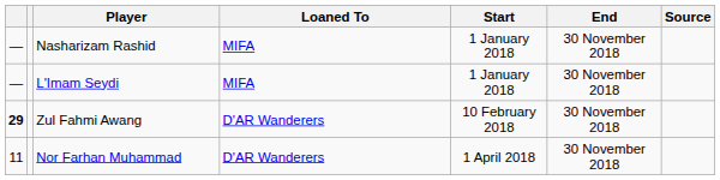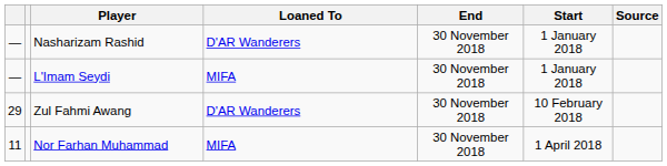columns swapped: Start <-> End
Nasharizam Rashid | Loaned To: MIFA -> D'AR Wanderers
Zul Fahmi Awang | column 1: bold -> normal
Nor Farhan Muhammad | Loaned To: D'AR Wanderers -> MIFA
